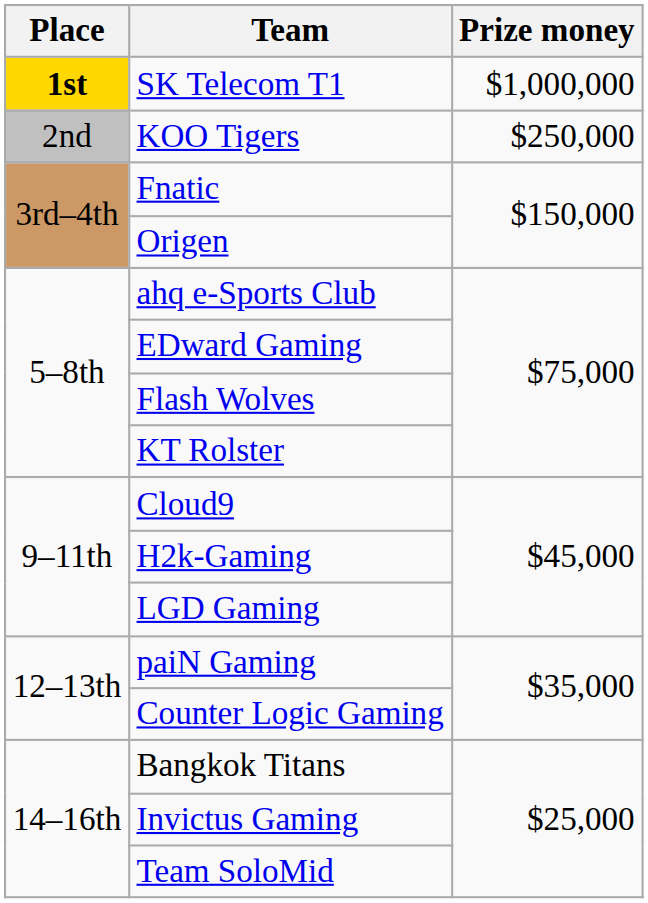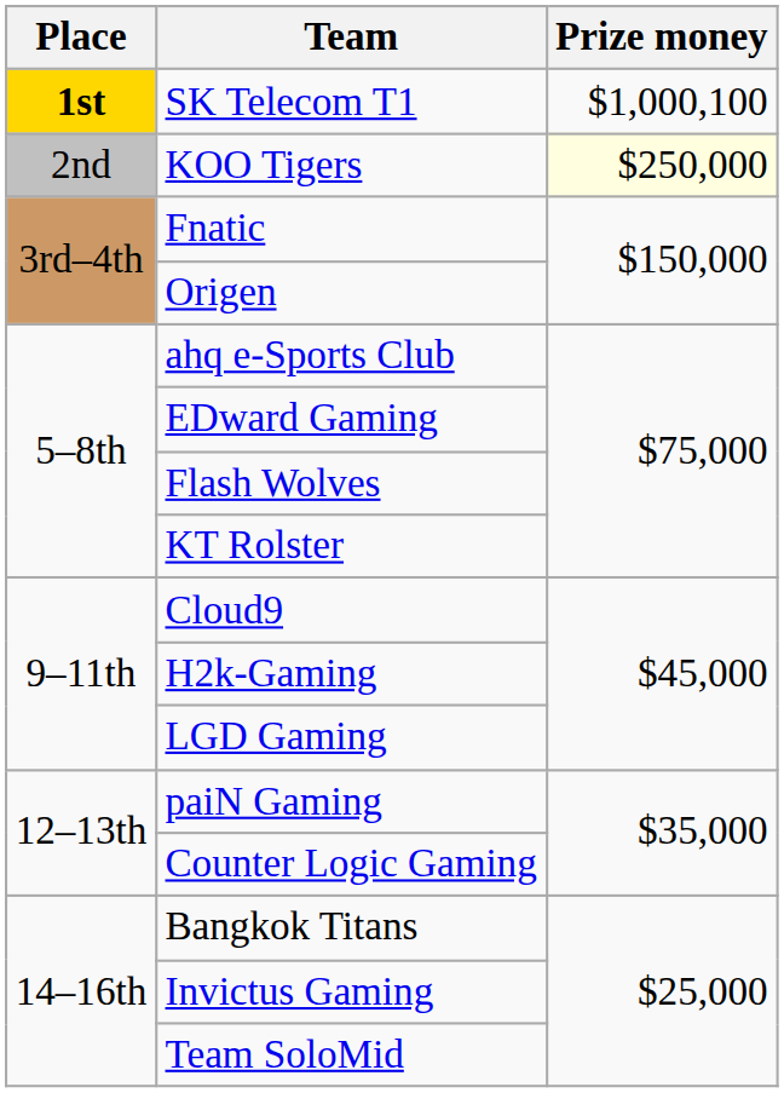SK Telecom T1 | Prize money: $1,000,000 -> $1,000,100
KOO Tigers | Prize money: no background -> lightyellow background
